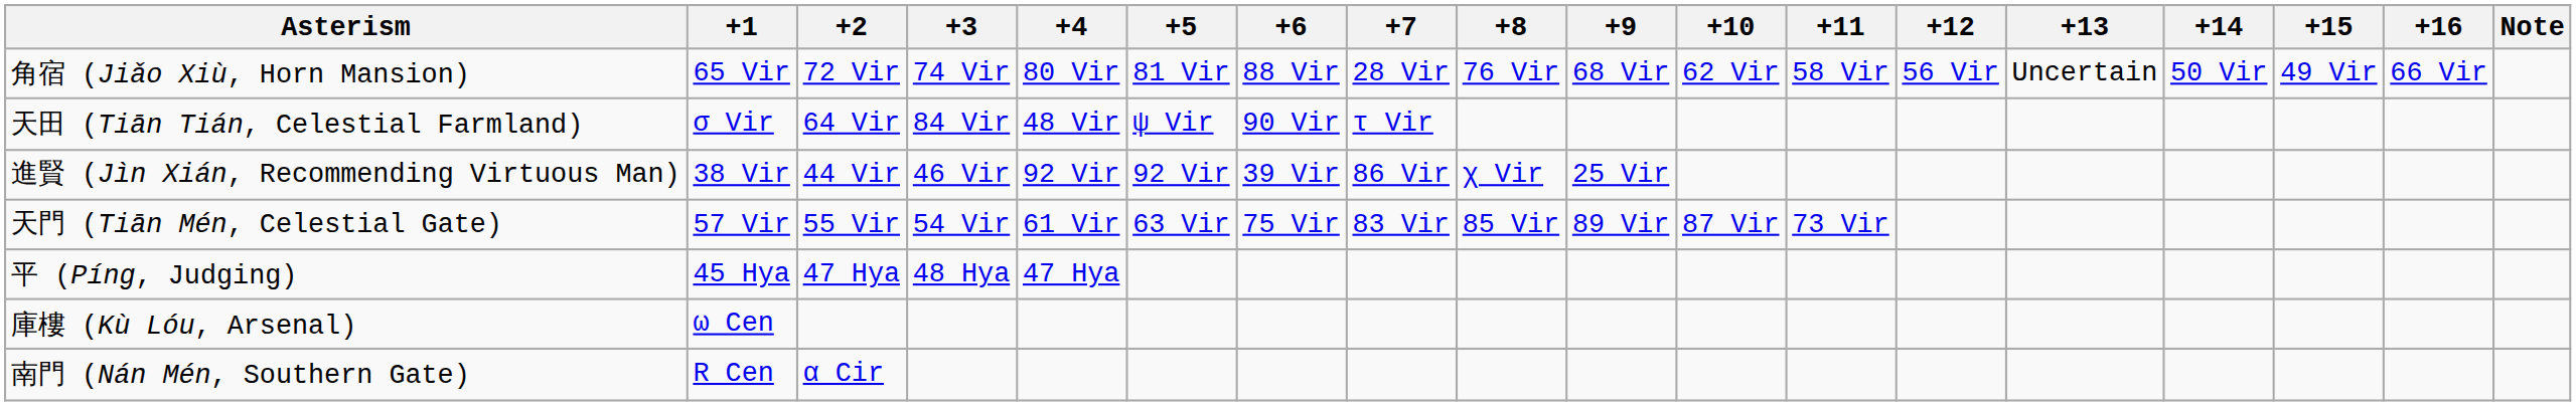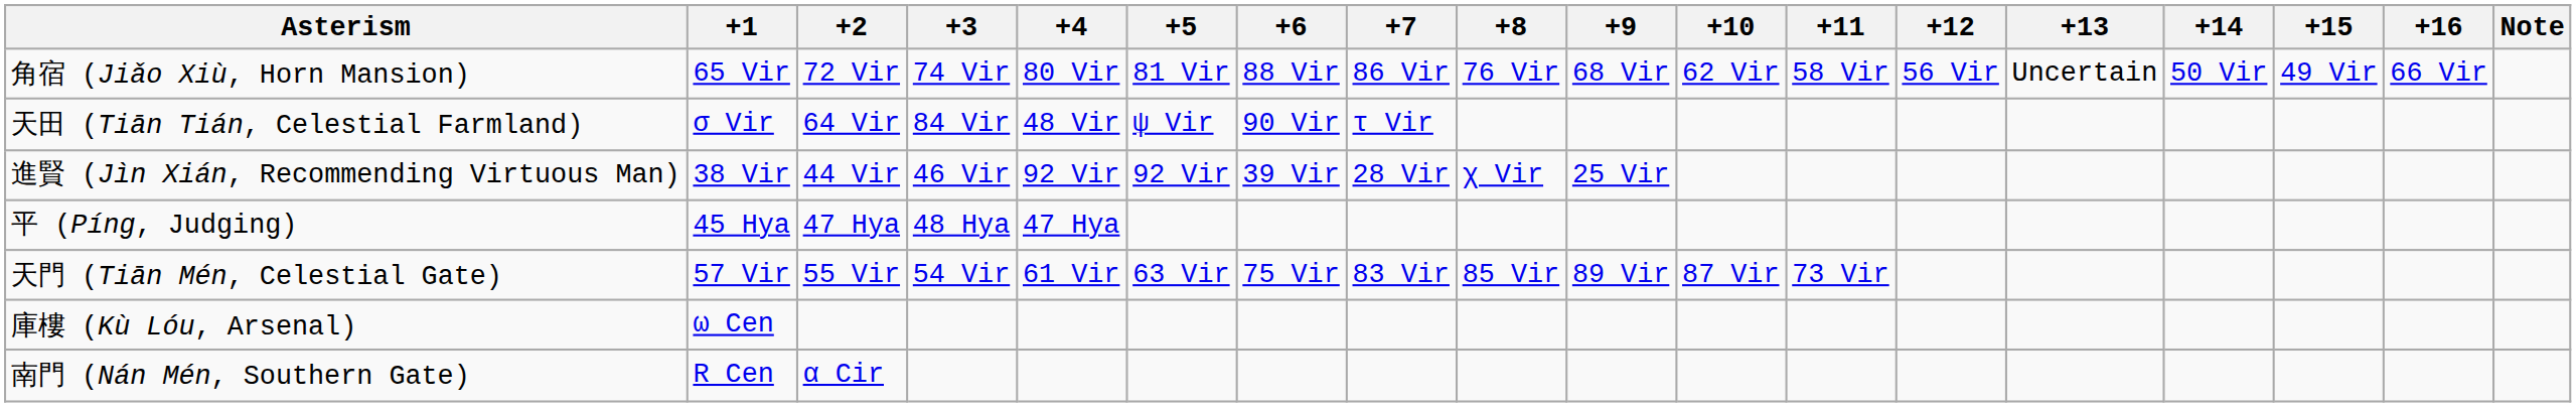角宿 (Jiǎo Xiù, Horn Mansion) | +7: 28 Vir -> 86 Vir
進賢 (Jìn Xián, Recommending Virtuous Man) | +7: 86 Vir -> 28 Vir
rows swapped: 天門 (Tiān Mén, Celestial Gate) <-> 平 (Píng, Judging)
